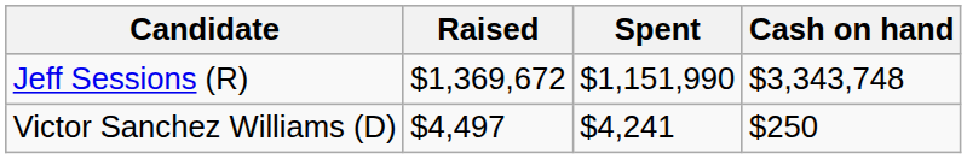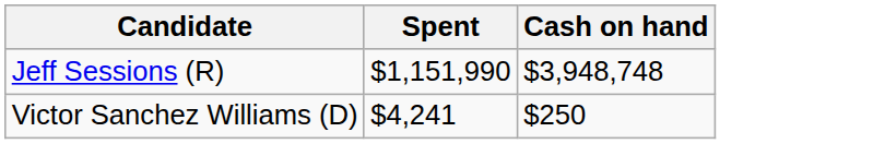- column: Raised | $1,369,672 | $4,497
Jeff Sessions (R) | Cash on hand: $3,343,748 -> $3,948,748
